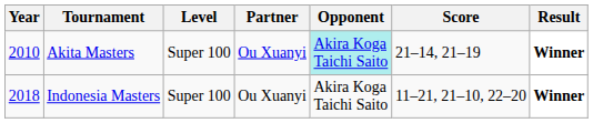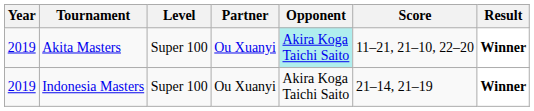Akita Masters | Year: 2010 -> 2019
Akita Masters | Score: 21–14, 21–19 -> 11–21, 21–10, 22–20
Indonesia Masters | Year: 2018 -> 2019
Indonesia Masters | Score: 11–21, 21–10, 22–20 -> 21–14, 21–19
